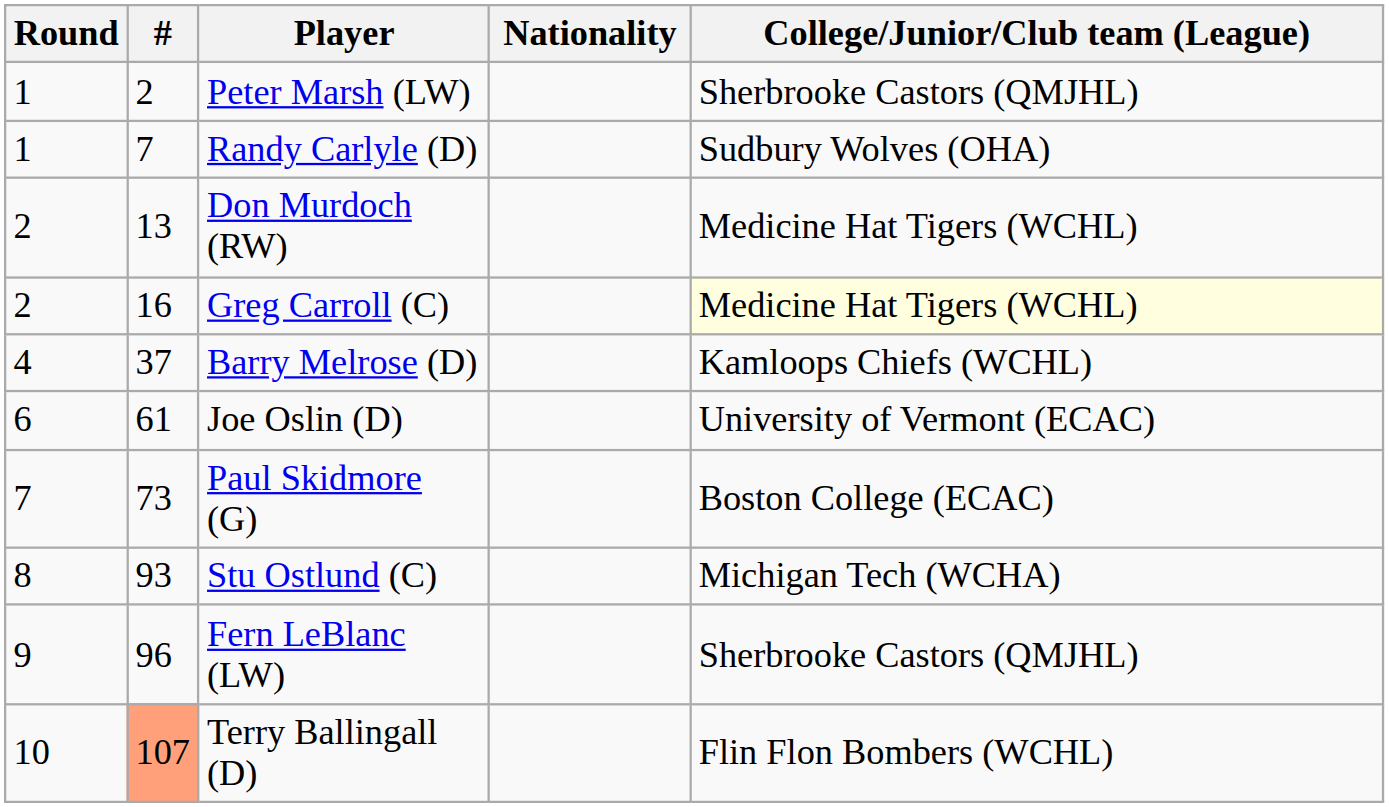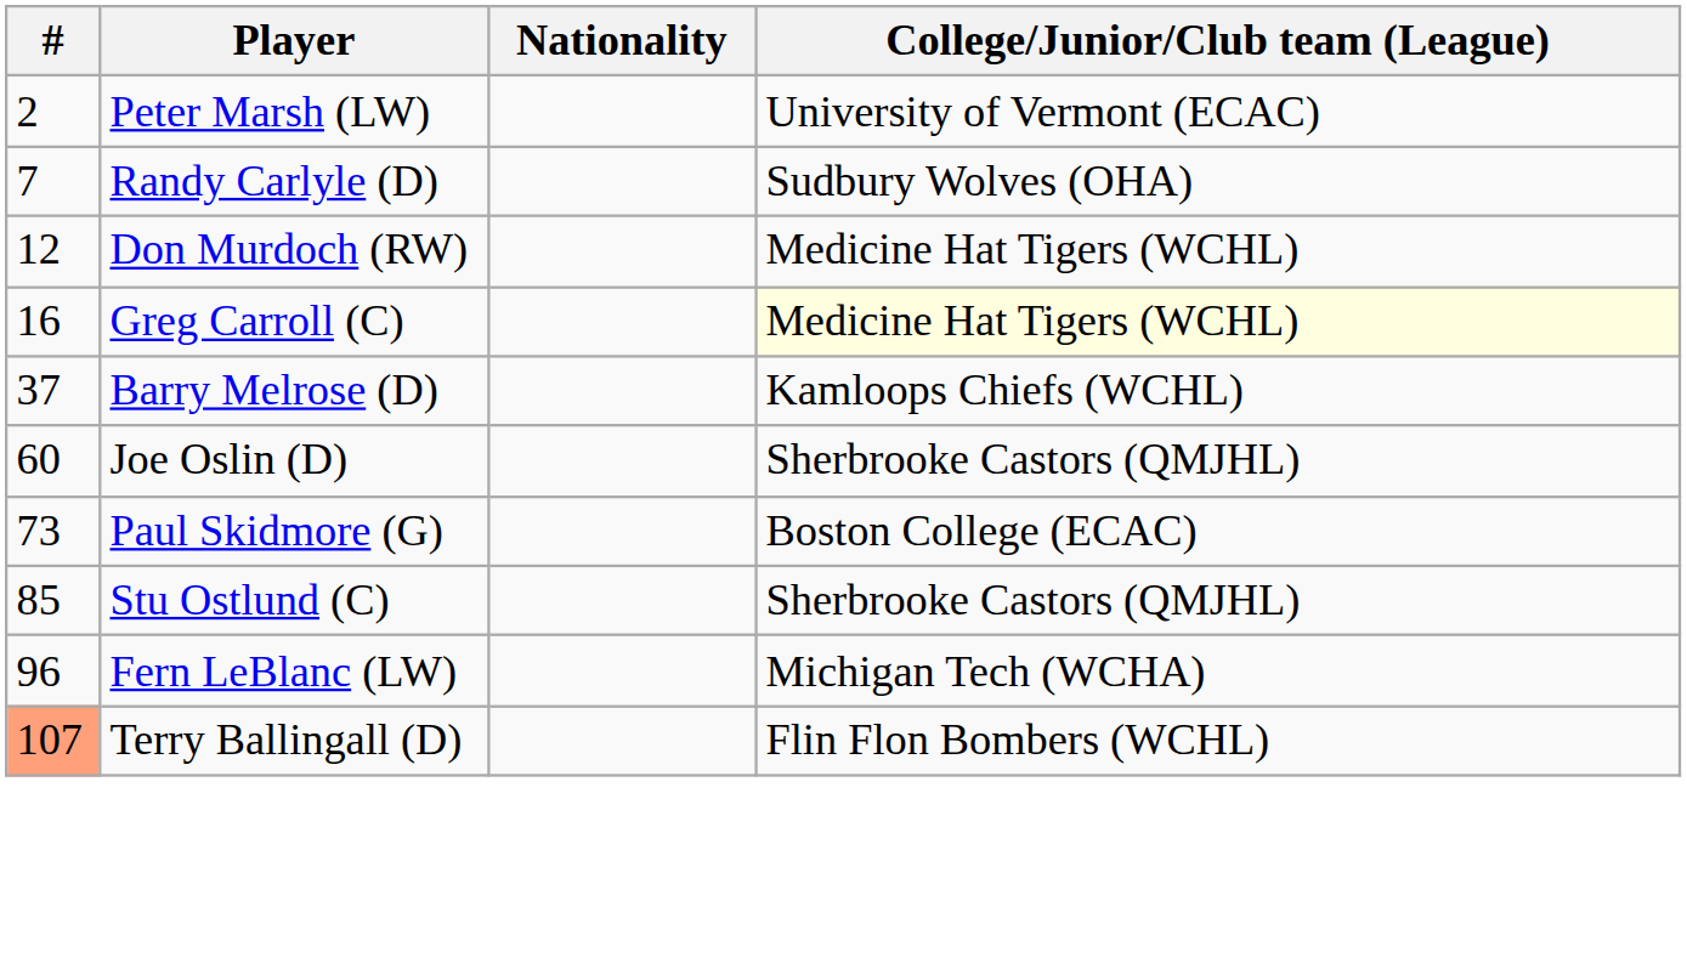- column: Round | 1 | 1 | 2 | 2 | 4 | 6 | 7 | 8 | 9 | 10
Peter Marsh (LW) | College/Junior/Club team (League): Sherbrooke Castors (QMJHL) -> University of Vermont (ECAC)
Don Murdoch (RW) | #: 13 -> 12
Joe Oslin (D) | #: 61 -> 60
Joe Oslin (D) | College/Junior/Club team (League): University of Vermont (ECAC) -> Sherbrooke Castors (QMJHL)
Stu Ostlund (C) | #: 93 -> 85
Stu Ostlund (C) | College/Junior/Club team (League): Michigan Tech (WCHA) -> Sherbrooke Castors (QMJHL)
Fern LeBlanc (LW) | College/Junior/Club team (League): Sherbrooke Castors (QMJHL) -> Michigan Tech (WCHA)
